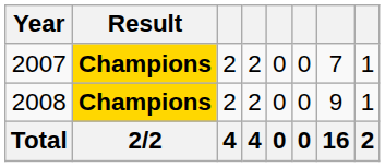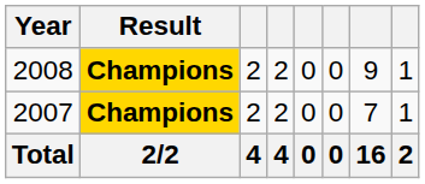rows swapped: 2007 <-> 2008
